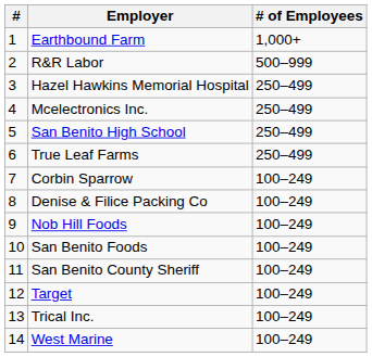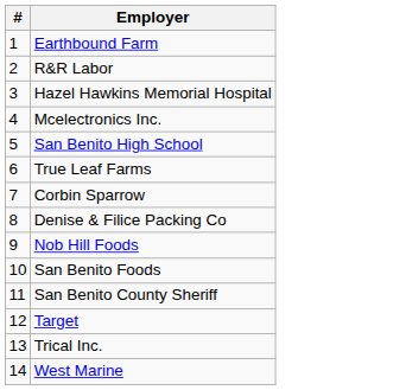- column: # of Employees | 1,000+ | 500–999 | 250–499 | 250–499 | 250–499 | 250–499 | 100–249 | 100–249 | 100–249 | 100–249 | 100–249 | 100–249 | 100–249 | 100–249
